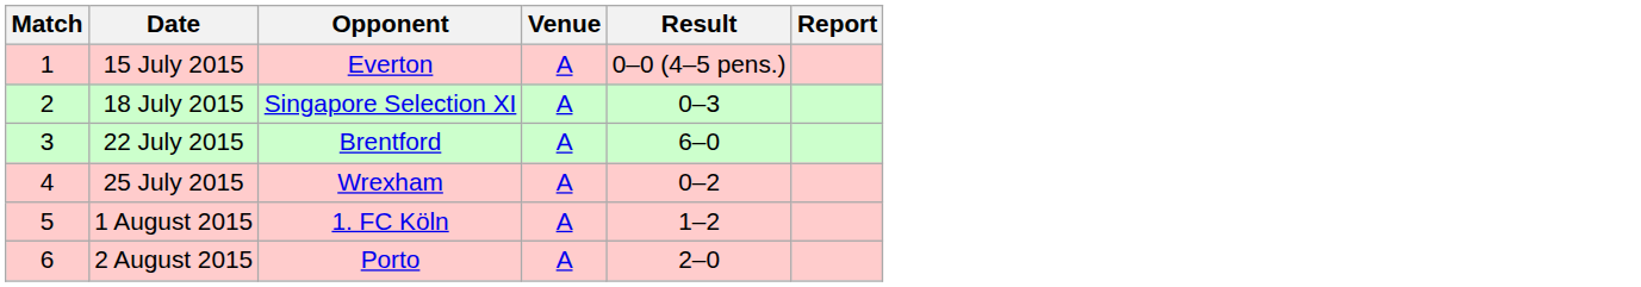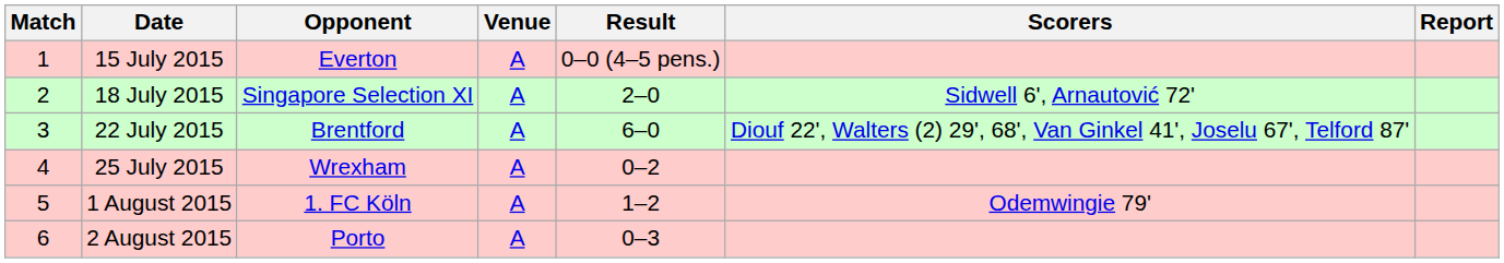+ column: Scorers | Sidwell 6', Arnautović 72' | Diouf 22', Walters (2) 29', 68', Van Ginkel 41', Joselu 67', Telford 87' | Odemwingie 79'
18 July 2015 | Result: 0–3 -> 2–0
2 August 2015 | Result: 2–0 -> 0–3
